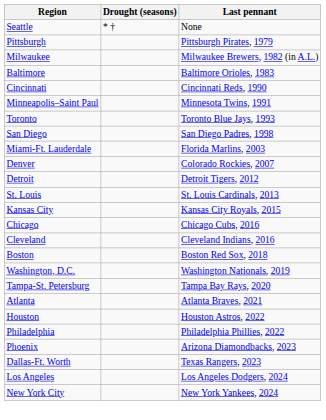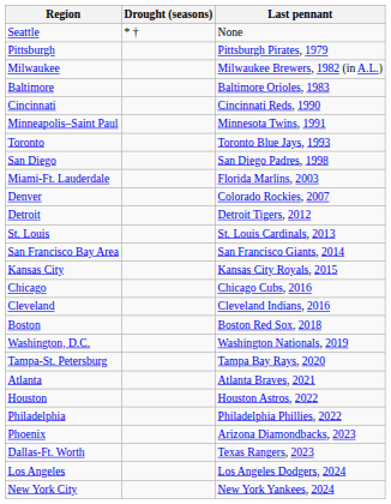+ row: San Francisco Bay Area | San Francisco Giants, 2014
